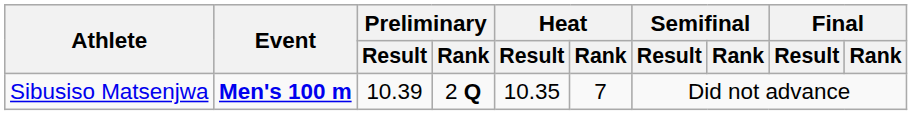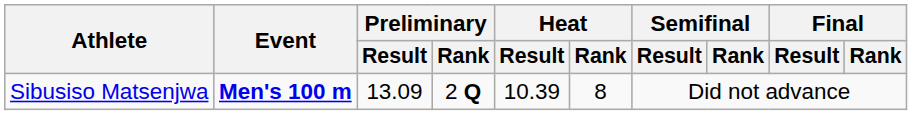Sibusiso Matsenjwa | Preliminary / Result: 10.39 -> 13.09
Sibusiso Matsenjwa | Heat / Result: 10.35 -> 10.39
Sibusiso Matsenjwa | Heat / Rank: 7 -> 8
